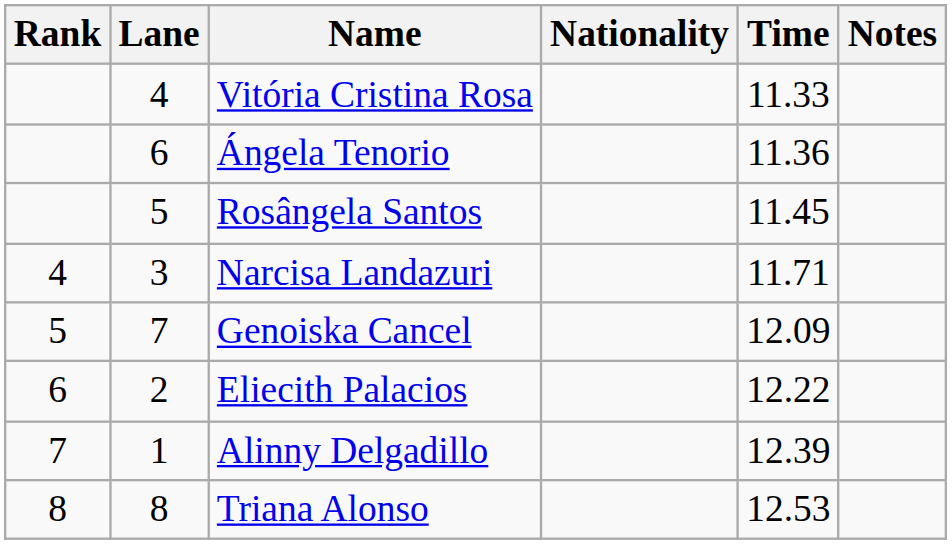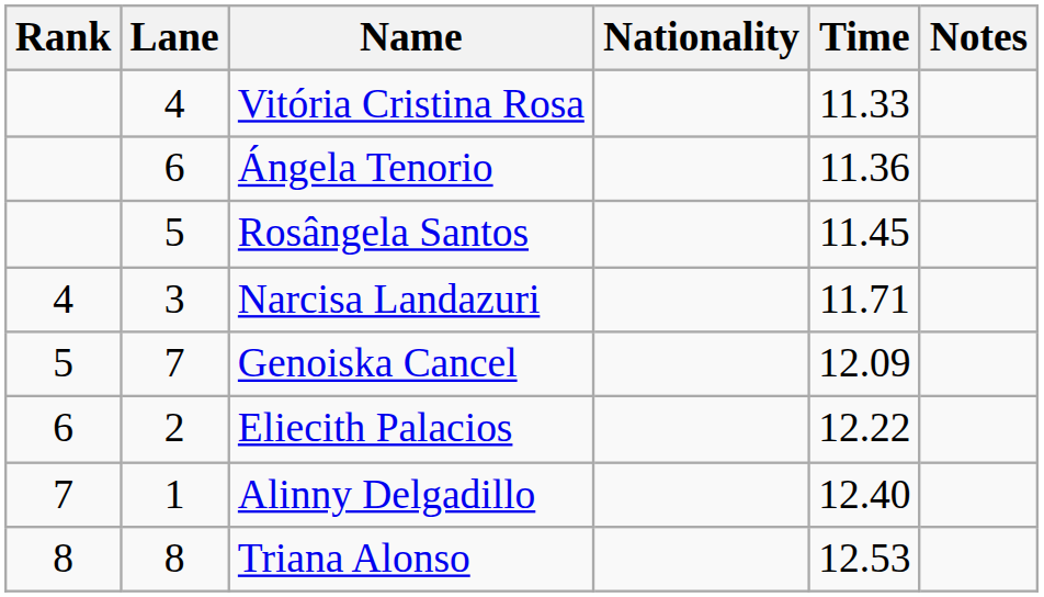Alinny Delgadillo | Time: 12.39 -> 12.40
